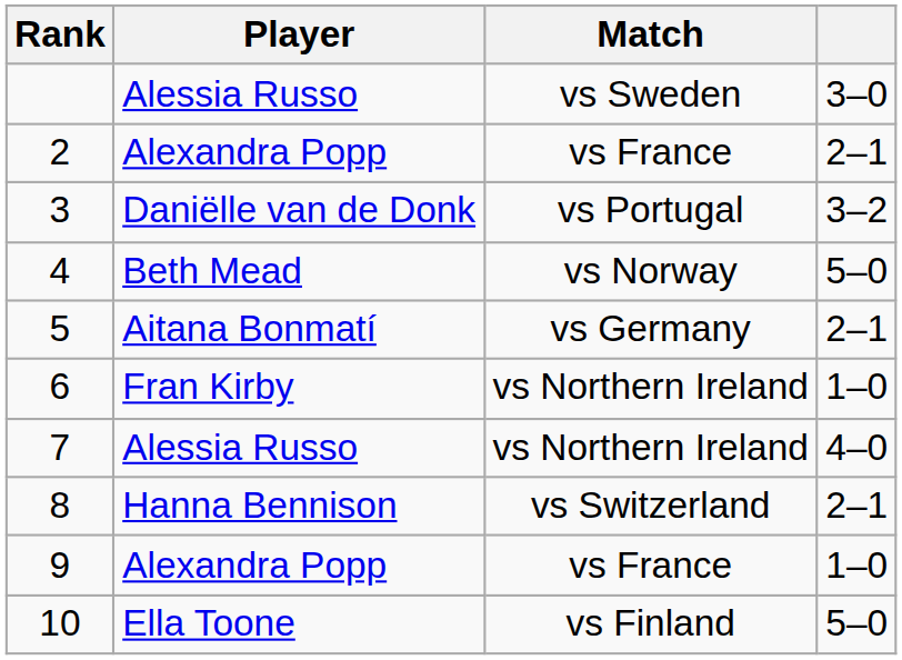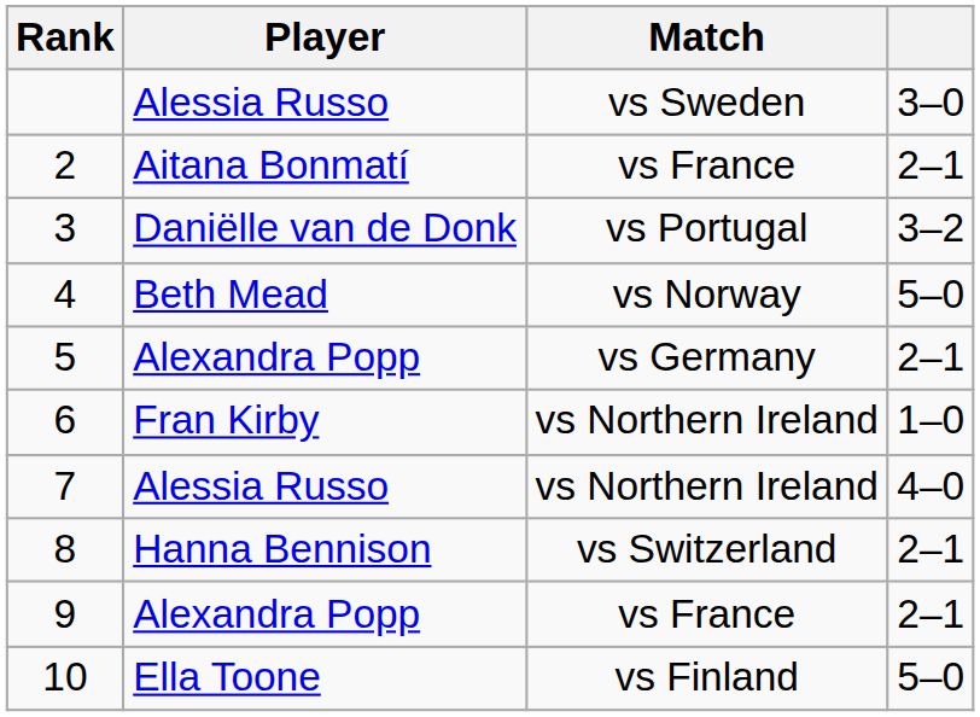2 | Player: Alexandra Popp -> Aitana Bonmatí
5 | Player: Aitana Bonmatí -> Alexandra Popp
9 | column 4: 1–0 -> 2–1
